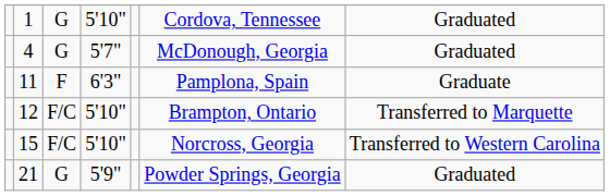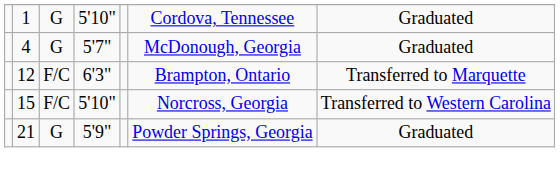- row: 11 | F | 6'3" | Pamplona, Spain | Graduate
12 | column 4: 5'10" -> 6'3"
